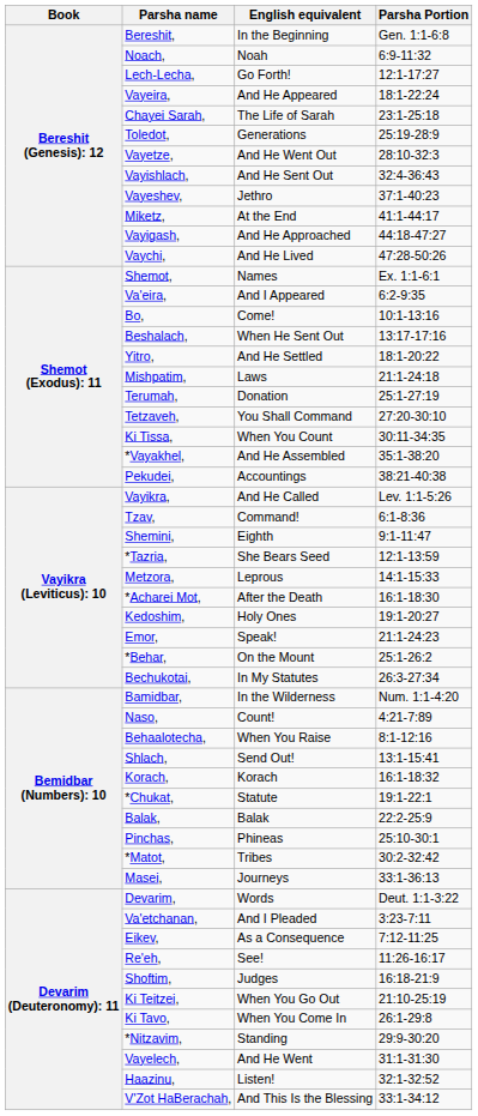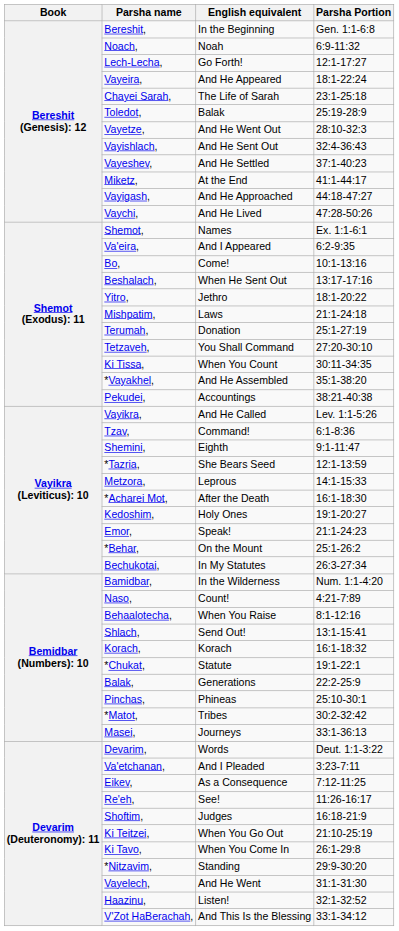Toledot, | English equivalent: Generations -> Balak
Vayeshev, | English equivalent: Jethro -> And He Settled
Yitro, | English equivalent: And He Settled -> Jethro
Balak, | English equivalent: Balak -> Generations
